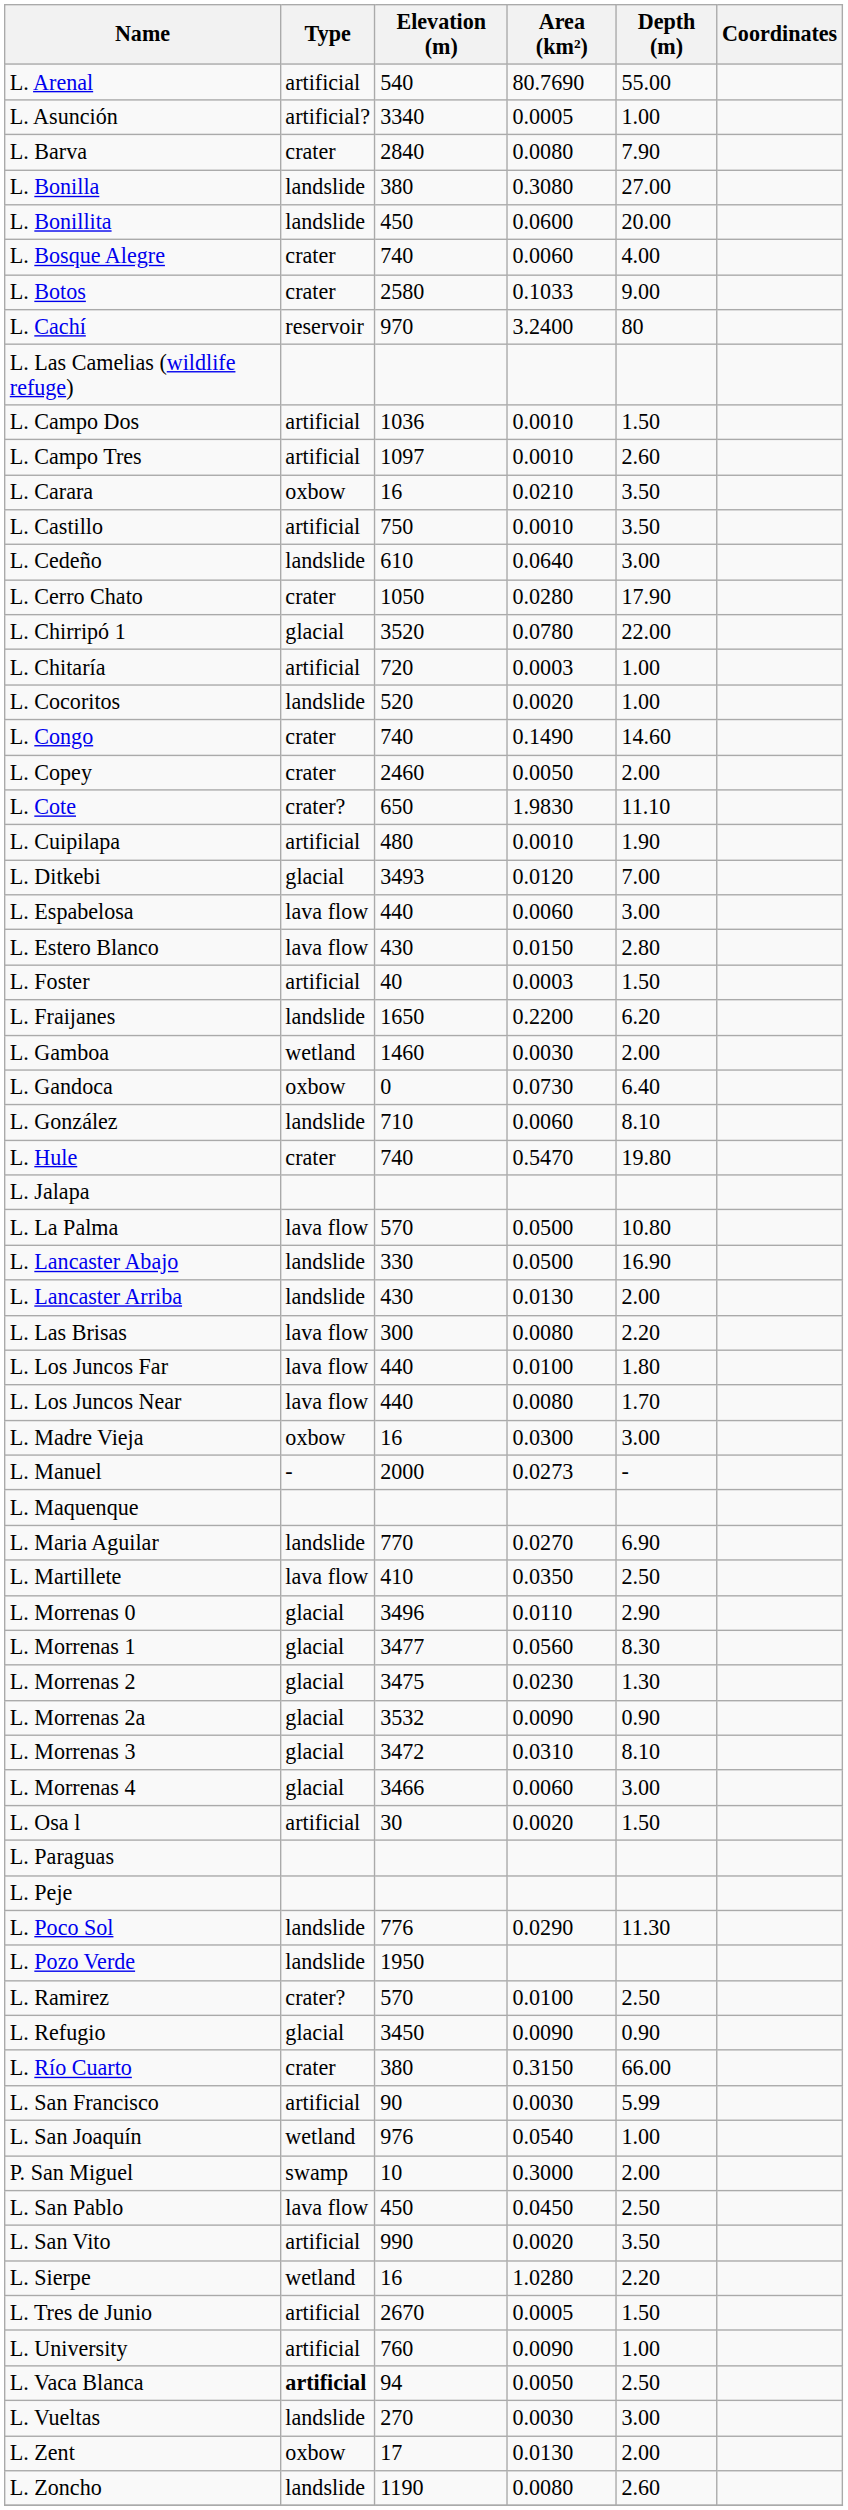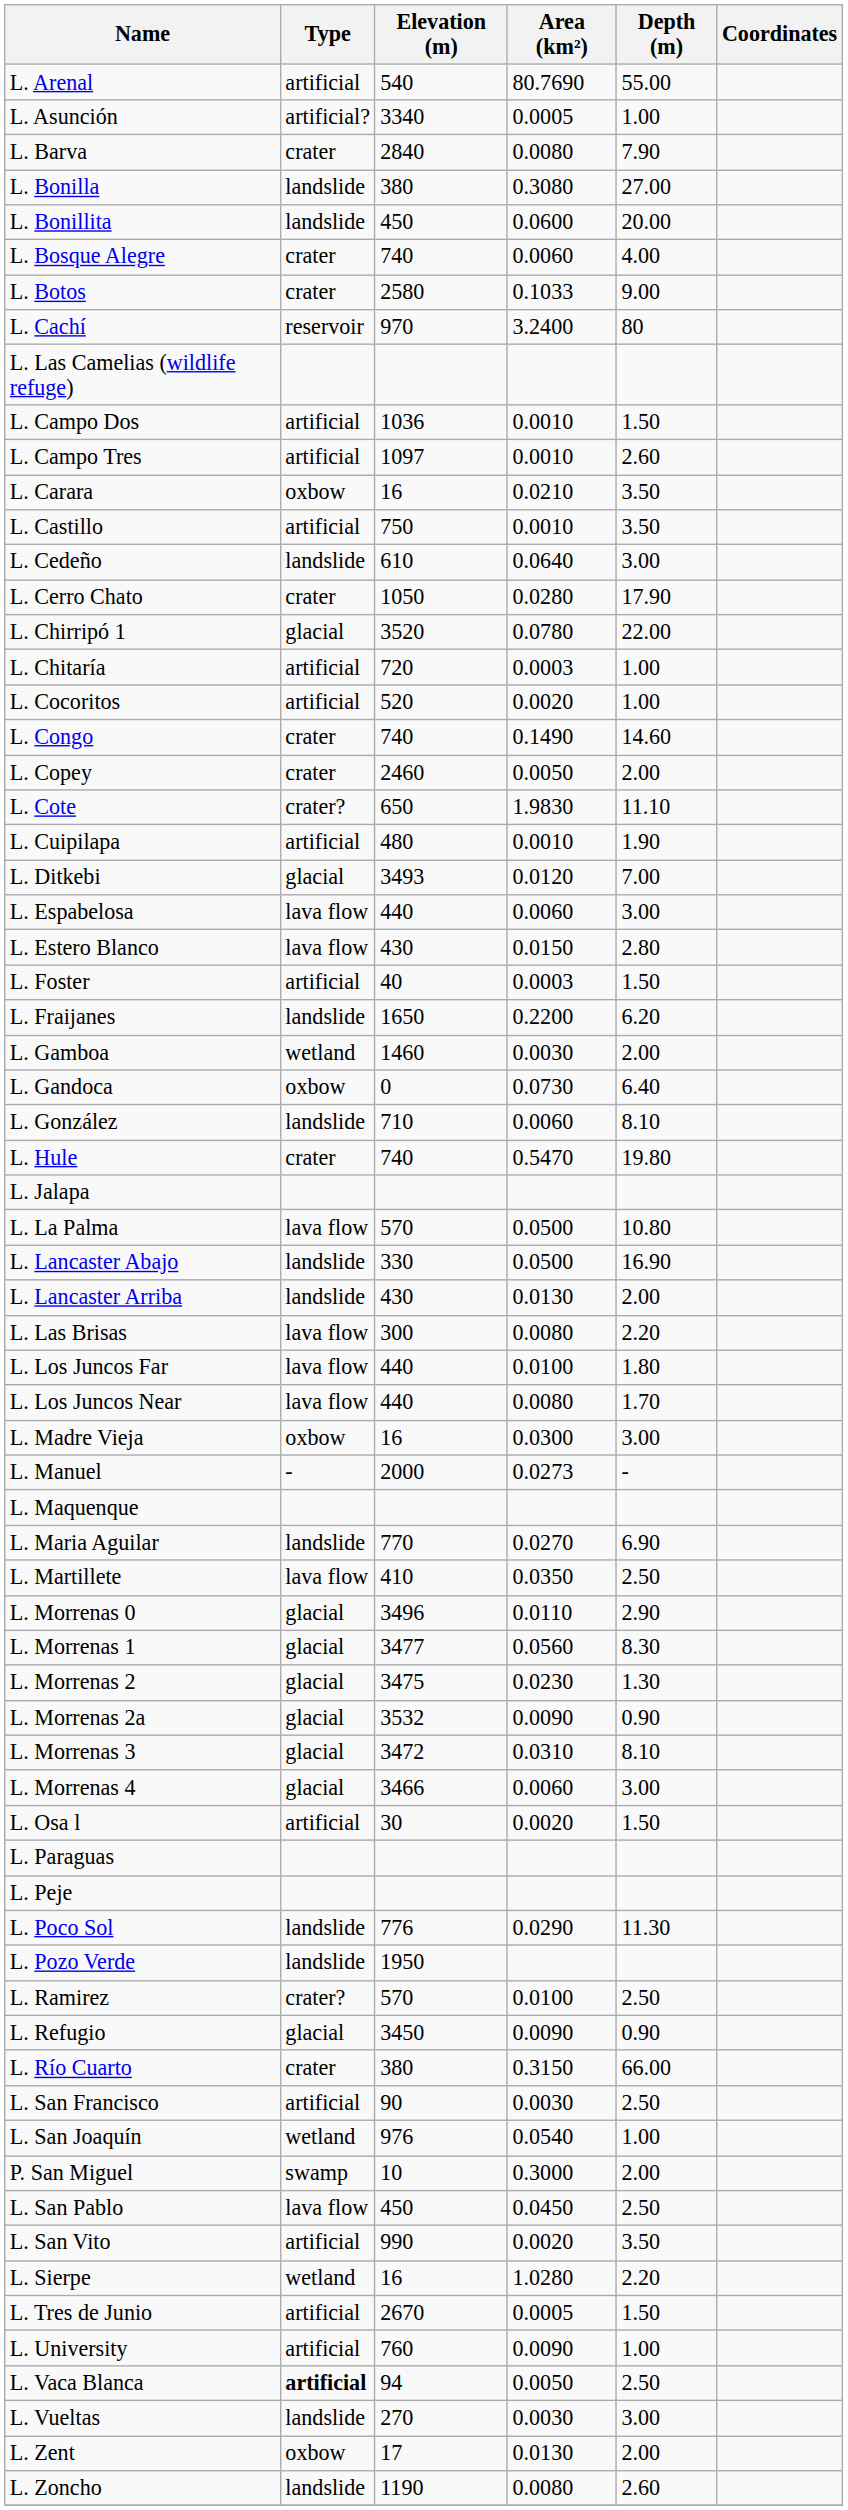L. Cocoritos | Type: landslide -> artificial
L. San Francisco | Depth (m): 5.99 -> 2.50
